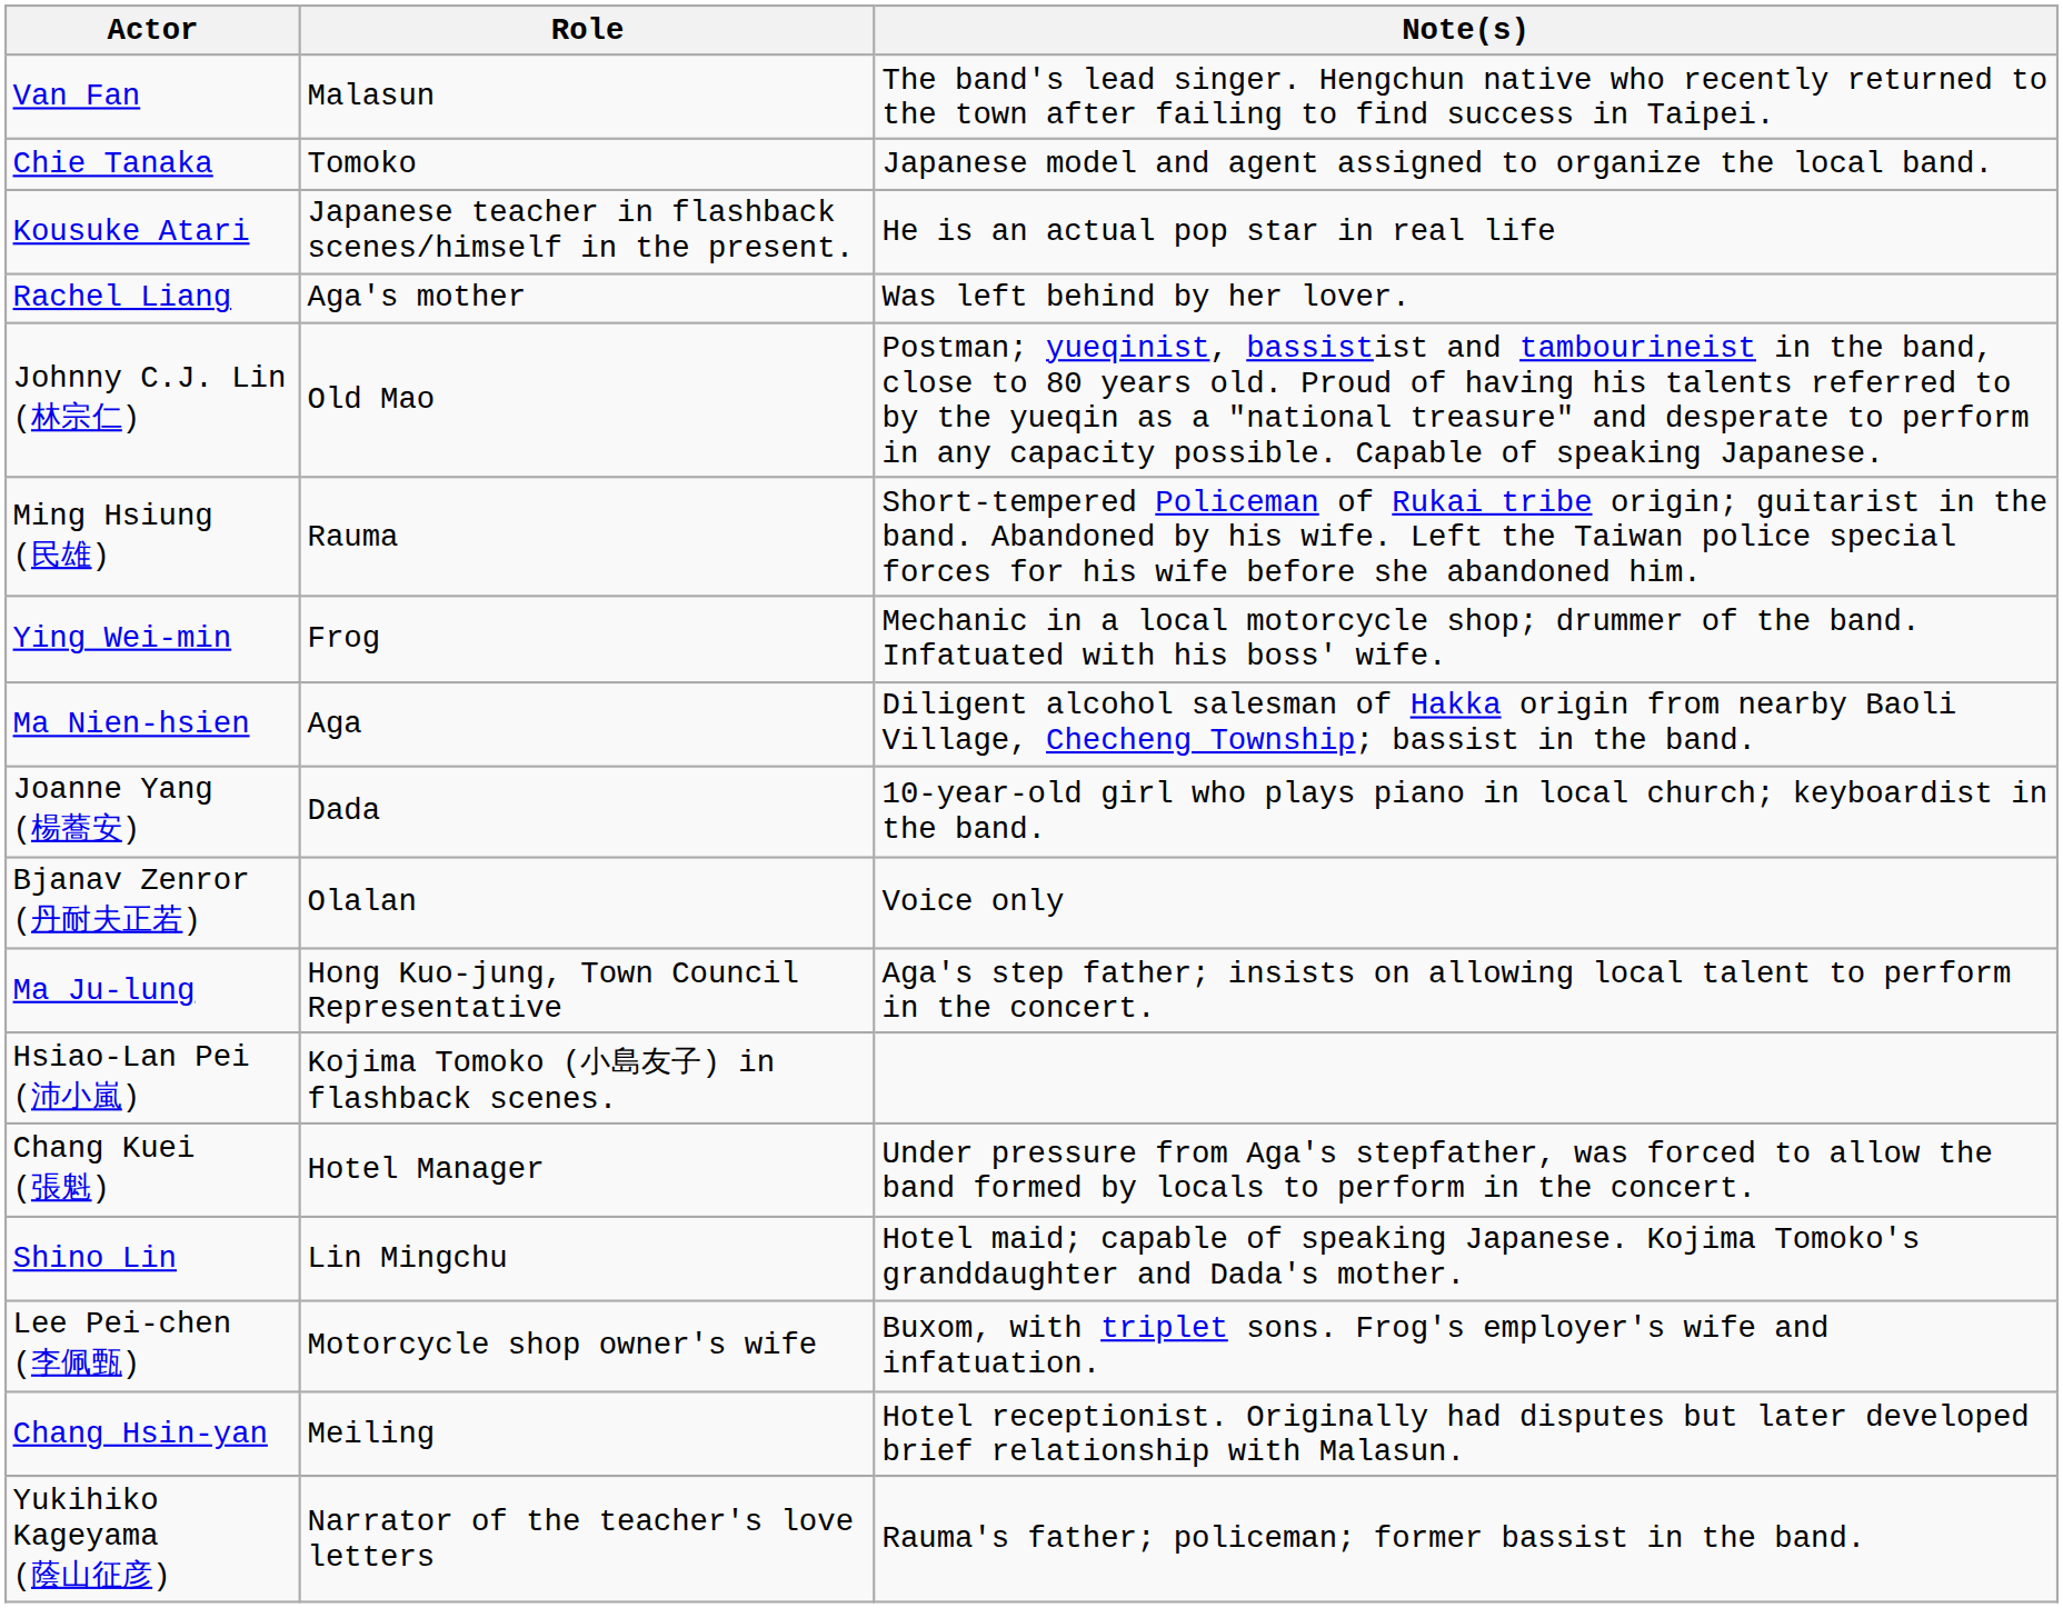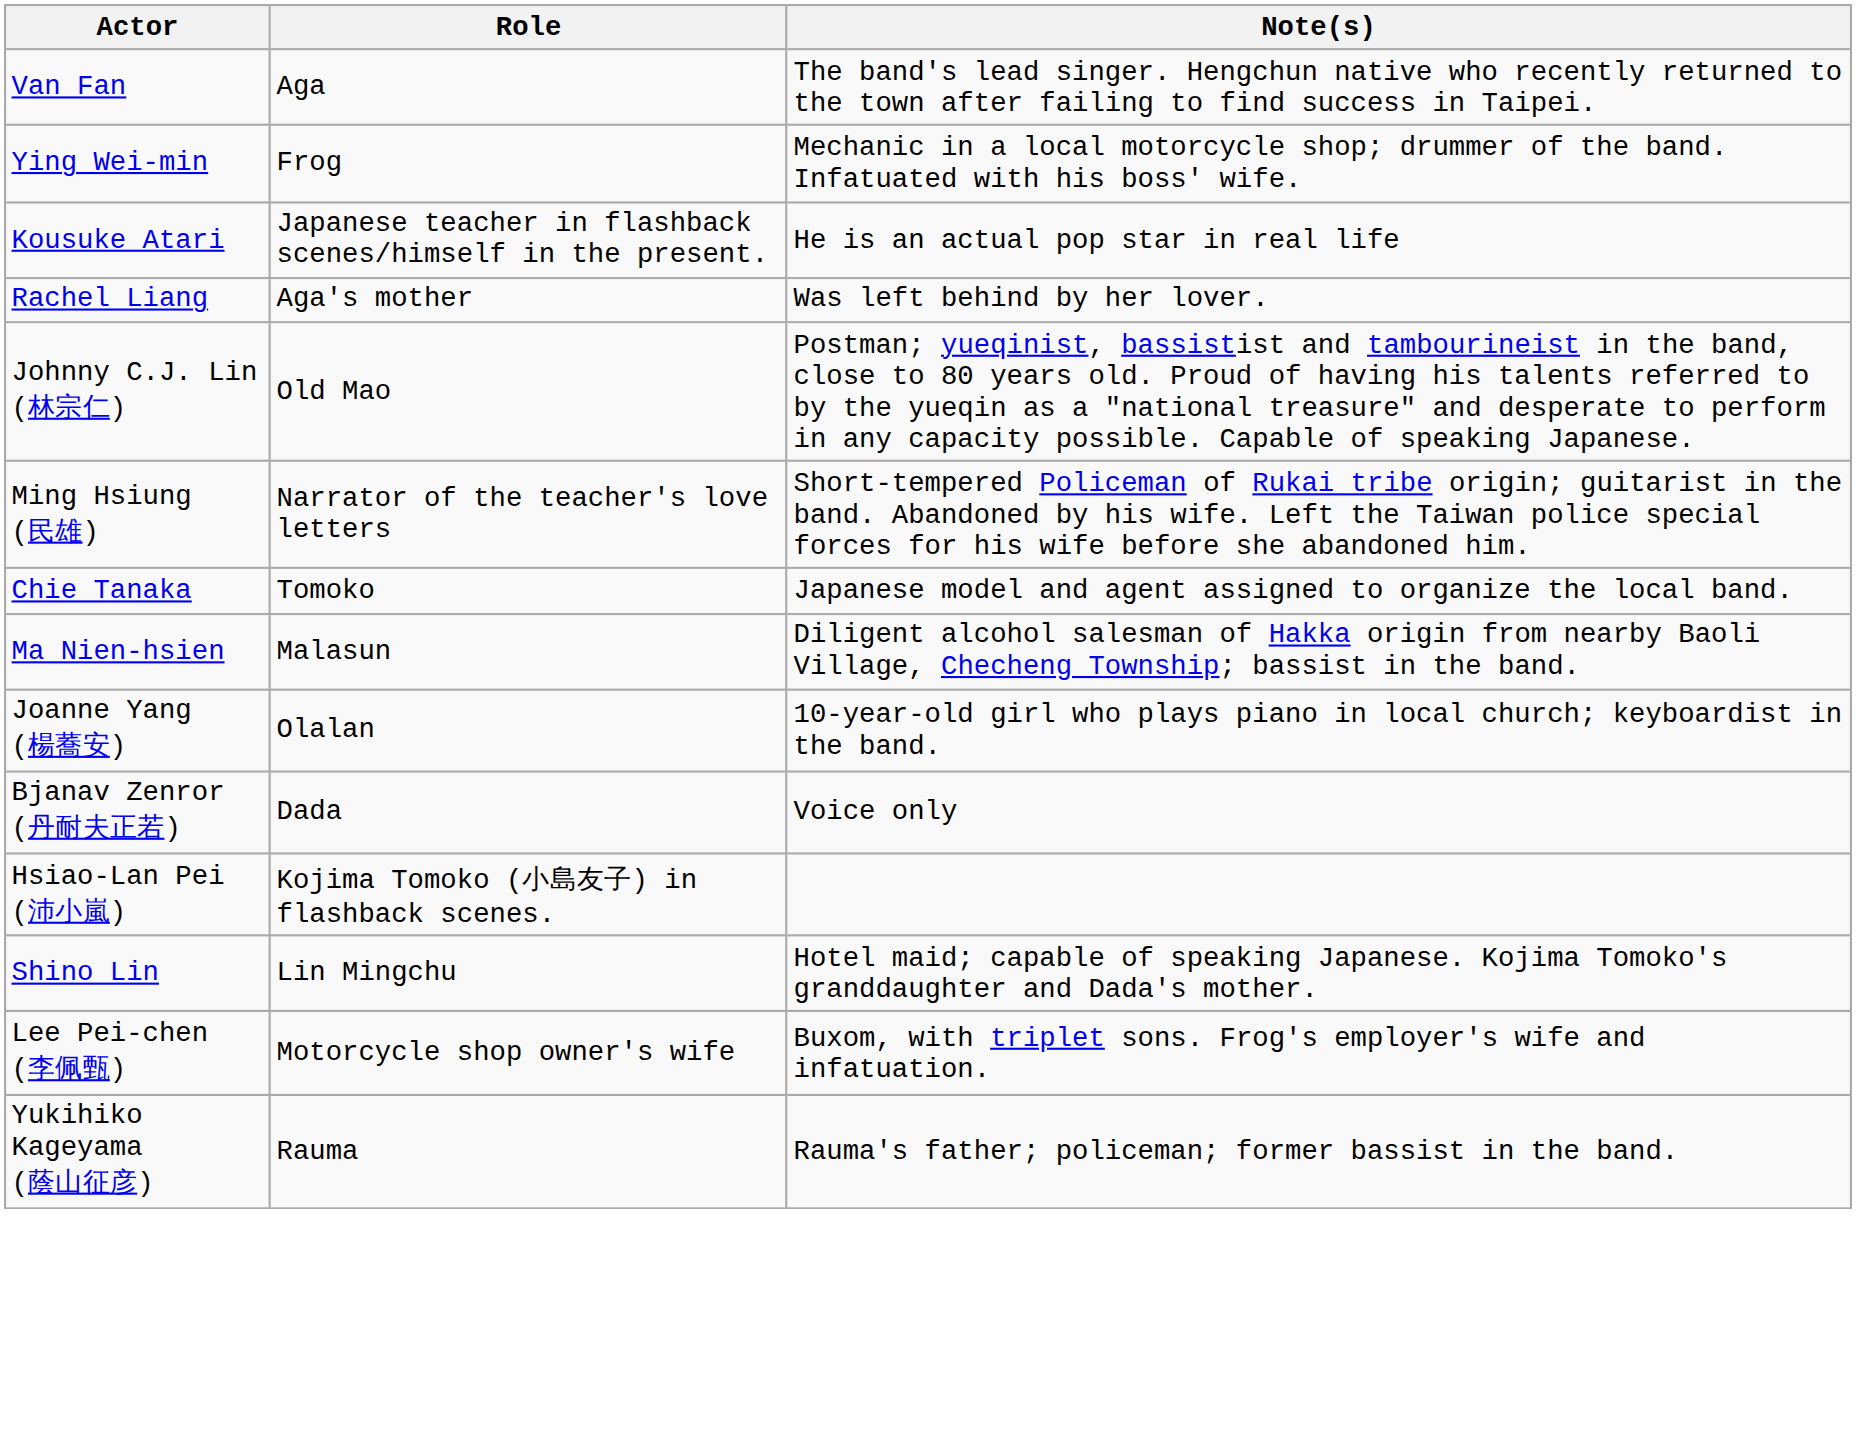Van Fan | Role: Malasun -> Aga
rows swapped: Chie Tanaka <-> Ying Wei-min
Ming Hsiung (民雄) | Role: Rauma -> Narrator of the teacher's love letters
Ma Nien-hsien | Role: Aga -> Malasun
Joanne Yang (楊蕎安) | Role: Dada -> Olalan
Bjanav Zenror (丹耐夫正若) | Role: Olalan -> Dada
- row: Ma Ju-lung | Hong Kuo-jung, Town Council Representative | Aga's step father; insists on allowing local talent to perform in the concert.
- row: Chang Kuei (張魁) | Hotel Manager | Under pressure from Aga's stepfather, was forced to allow the band formed by locals to perform in the concert.
- row: Chang Hsin-yan | Meiling | Hotel receptionist. Originally had disputes but later developed brief relationship with Malasun.
Yukihiko Kageyama (蔭山征彦) | Role: Narrator of the teacher's love letters -> Rauma
